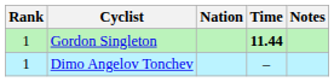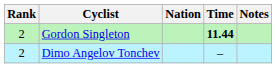Gordon Singleton | Rank: 1 -> 2
Dimo Angelov Tonchev | Rank: 1 -> 2
